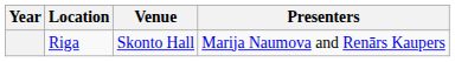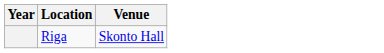- column: Presenters | Marija Naumova and Renārs Kaupers
